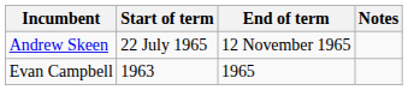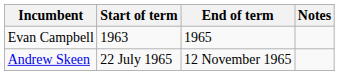rows swapped: Evan Campbell <-> Andrew Skeen
